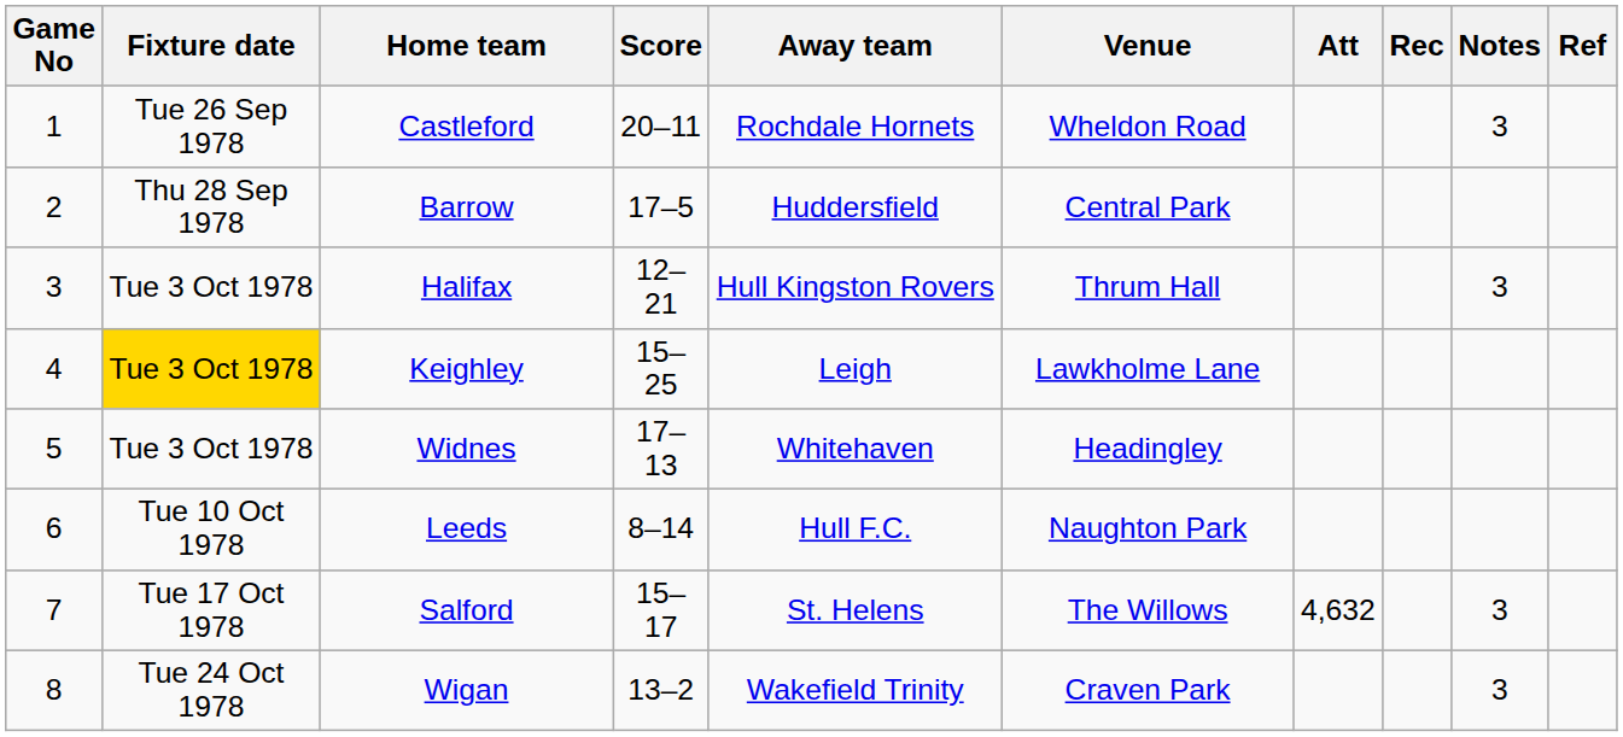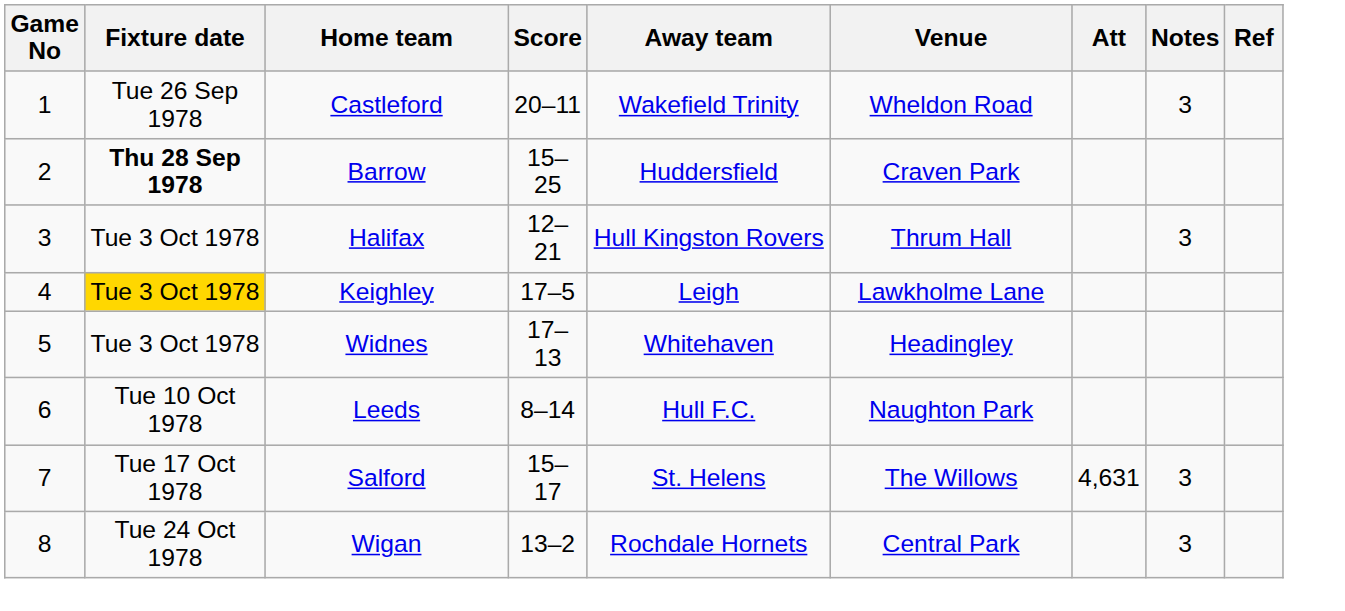- column: Rec
Castleford | Away team: Rochdale Hornets -> Wakefield Trinity
Barrow | Fixture date: normal -> bold
Barrow | Score: 17–5 -> 15–25
Barrow | Venue: Central Park -> Craven Park
Keighley | Score: 15–25 -> 17–5
Salford | Att: 4,632 -> 4,631
Wigan | Away team: Wakefield Trinity -> Rochdale Hornets
Wigan | Venue: Craven Park -> Central Park
